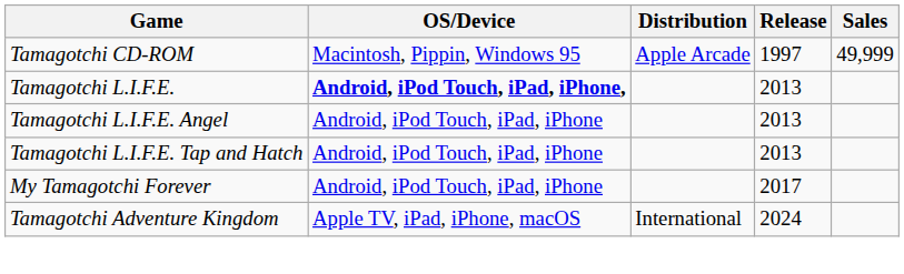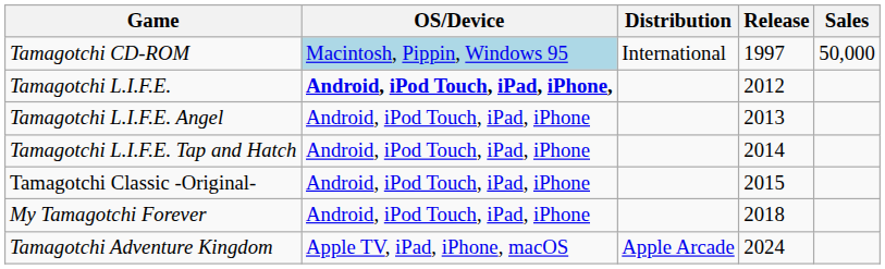Tamagotchi CD-ROM | OS/Device: no background -> lightblue background
Tamagotchi CD-ROM | Distribution: Apple Arcade -> International
Tamagotchi CD-ROM | Sales: 49,999 -> 50,000
Tamagotchi L.I.F.E. | Release: 2013 -> 2012
Tamagotchi L.I.F.E. Tap and Hatch | Release: 2013 -> 2014
+ row: Tamagotchi Classic -Original- | Android, iPod Touch, iPad, iPhone | 2015
My Tamagotchi Forever | Release: 2017 -> 2018
Tamagotchi Adventure Kingdom | Distribution: International -> Apple Arcade
